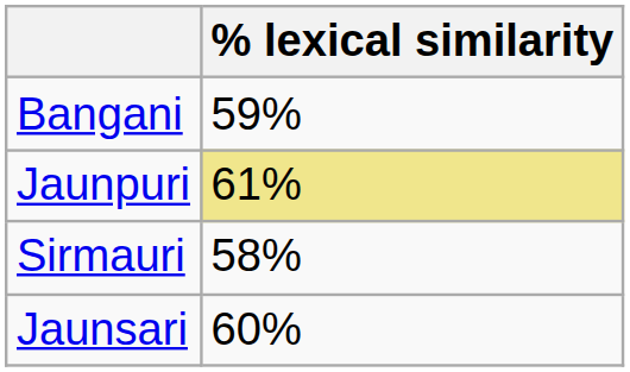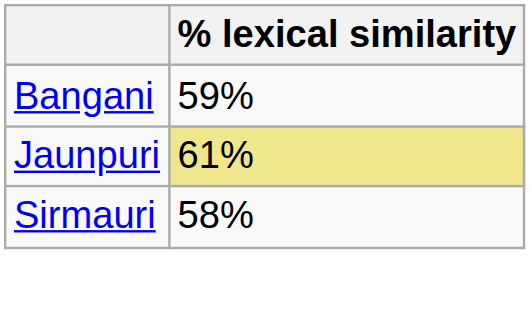- row: Jaunsari | 60%
